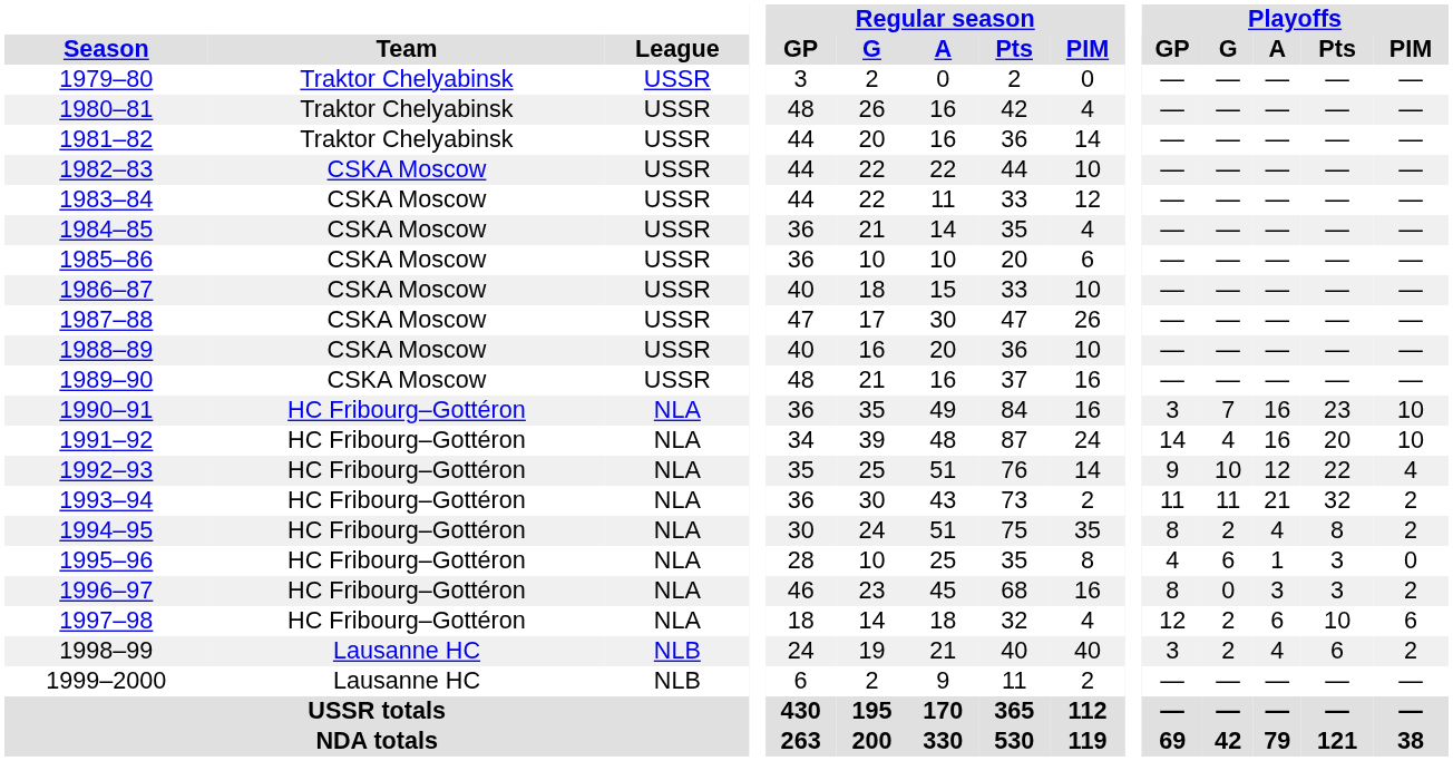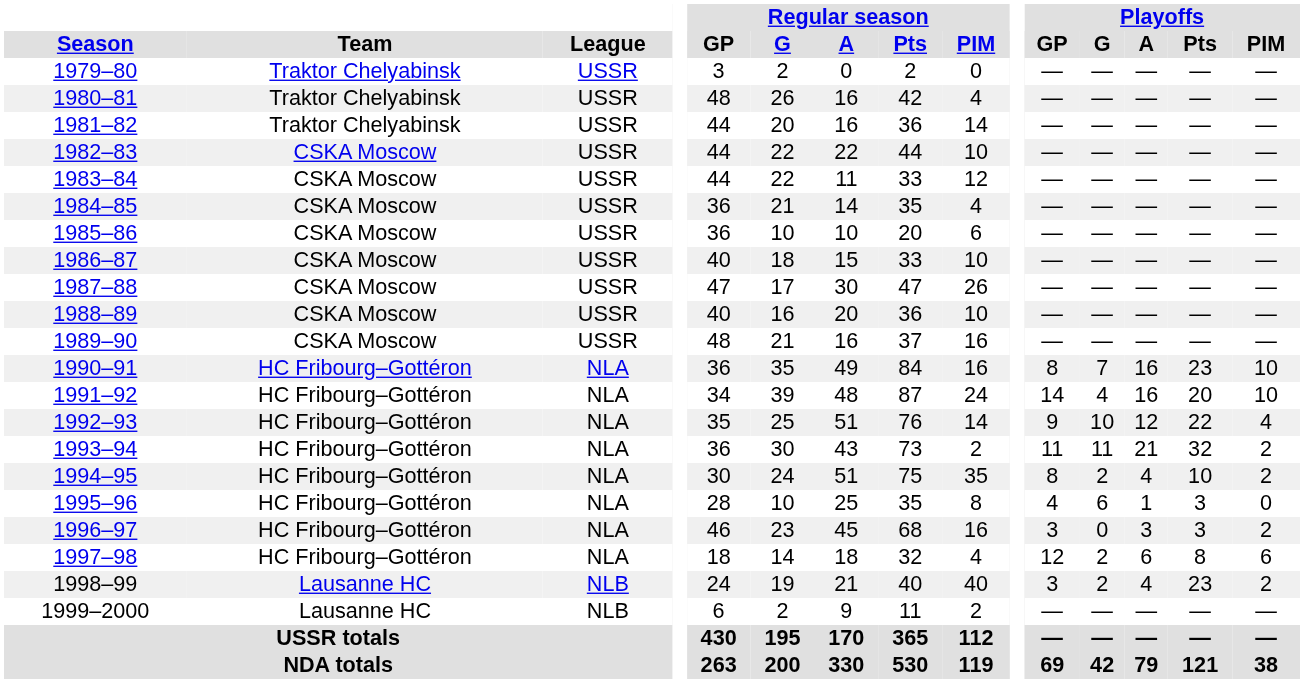1990–91 | Playoffs / GP: 3 -> 8
1994–95 | Playoffs / Pts: 8 -> 10
1996–97 | Playoffs / GP: 8 -> 3
1997–98 | Playoffs / Pts: 10 -> 8
1998–99 | Playoffs / Pts: 6 -> 23
